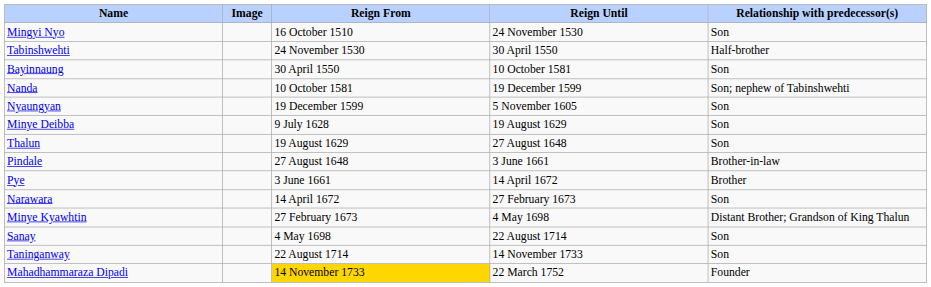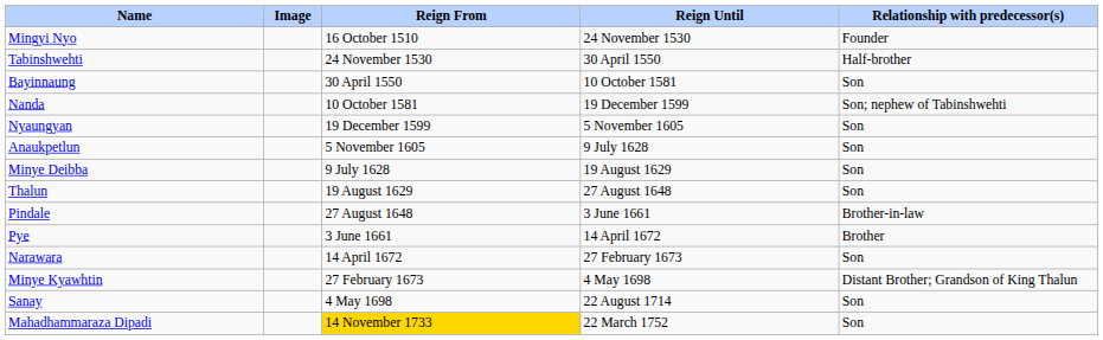Mingyi Nyo | Relationship with predecessor(s): Son -> Founder
+ row: Anaukpetlun | 5 November 1605 | 9 July 1628 | Son
- row: Taninganway | 22 August 1714 | 14 November 1733 | Son
Mahadhammaraza Dipadi | Relationship with predecessor(s): Founder -> Son
